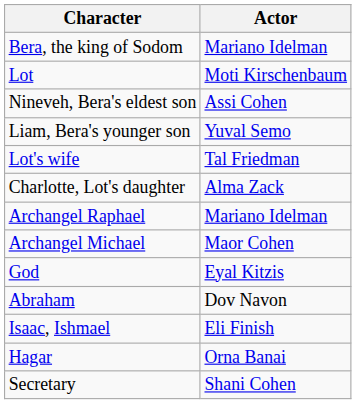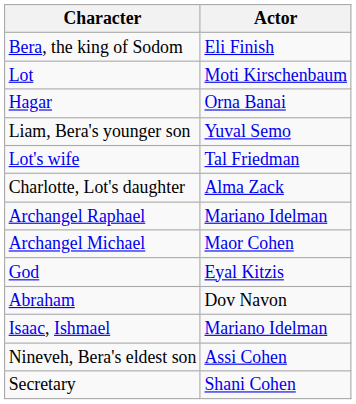Bera, the king of Sodom | Actor: Mariano Idelman -> Eli Finish
rows swapped: Nineveh, Bera's eldest son <-> Hagar
Isaac, Ishmael | Actor: Eli Finish -> Mariano Idelman
